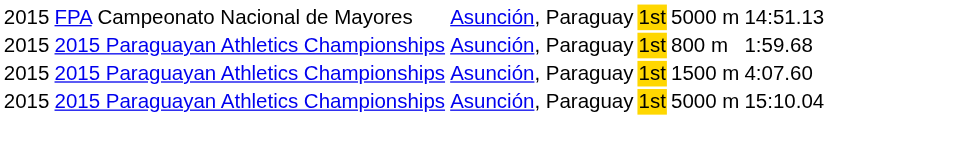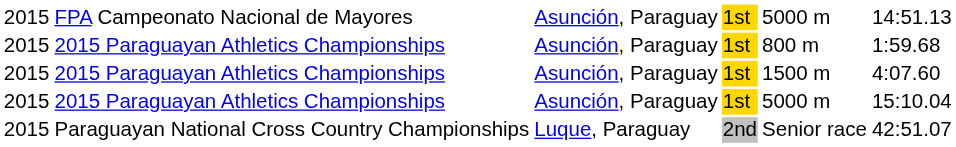+ row: 2015 | Paraguayan National Cross Country Championships | Luque, Paraguay | 2nd | Senior race | 42:51.07
